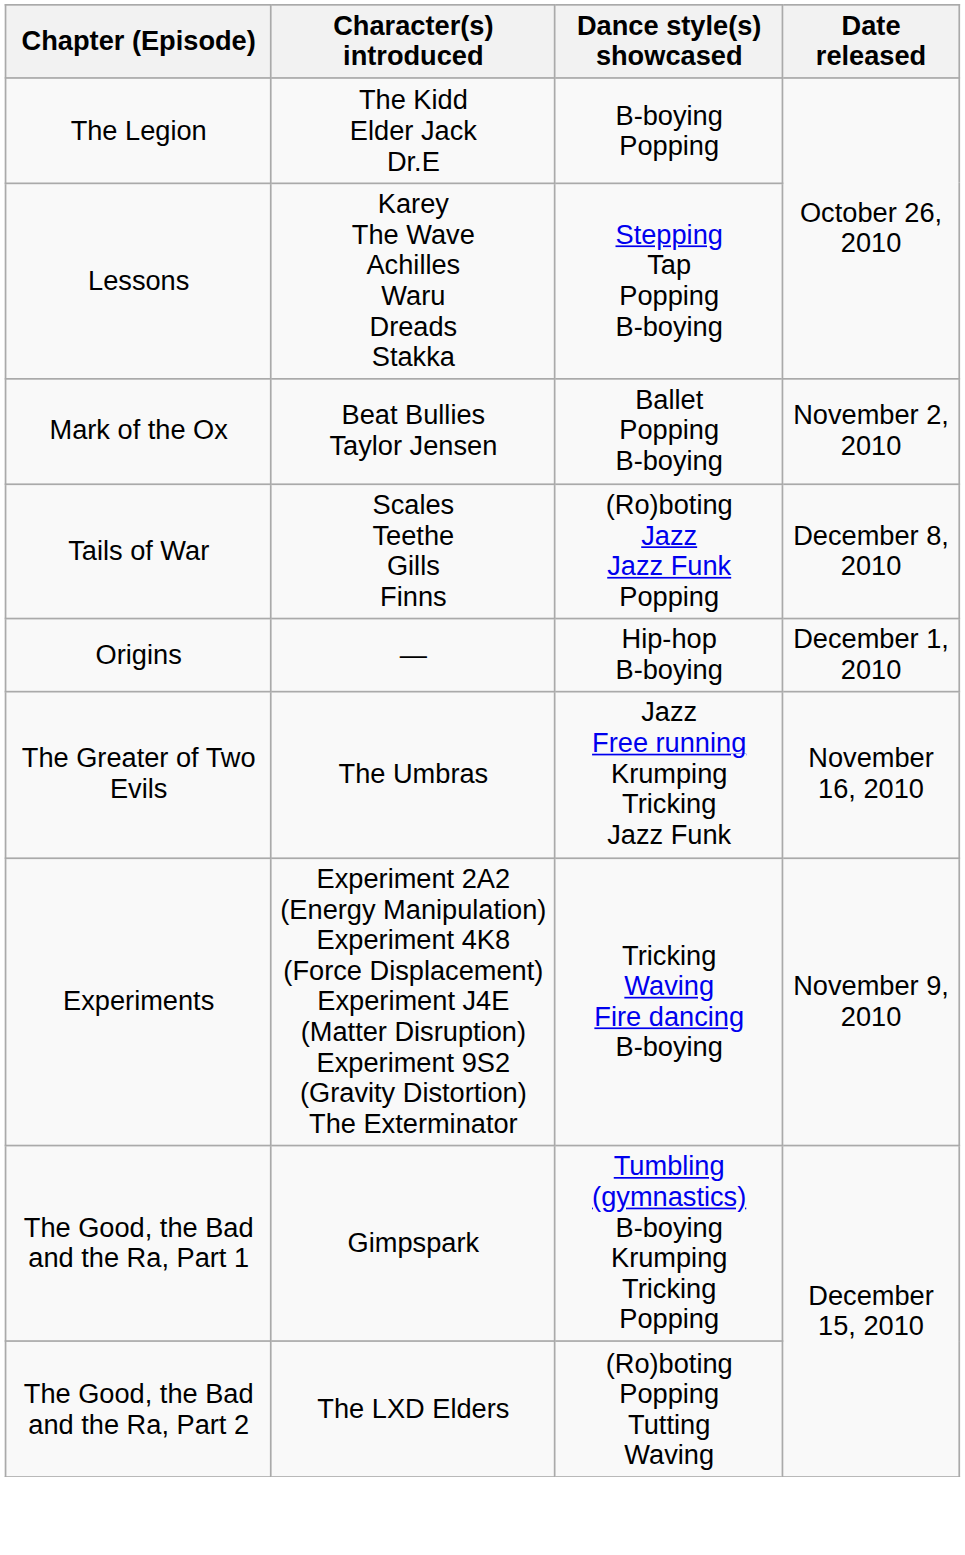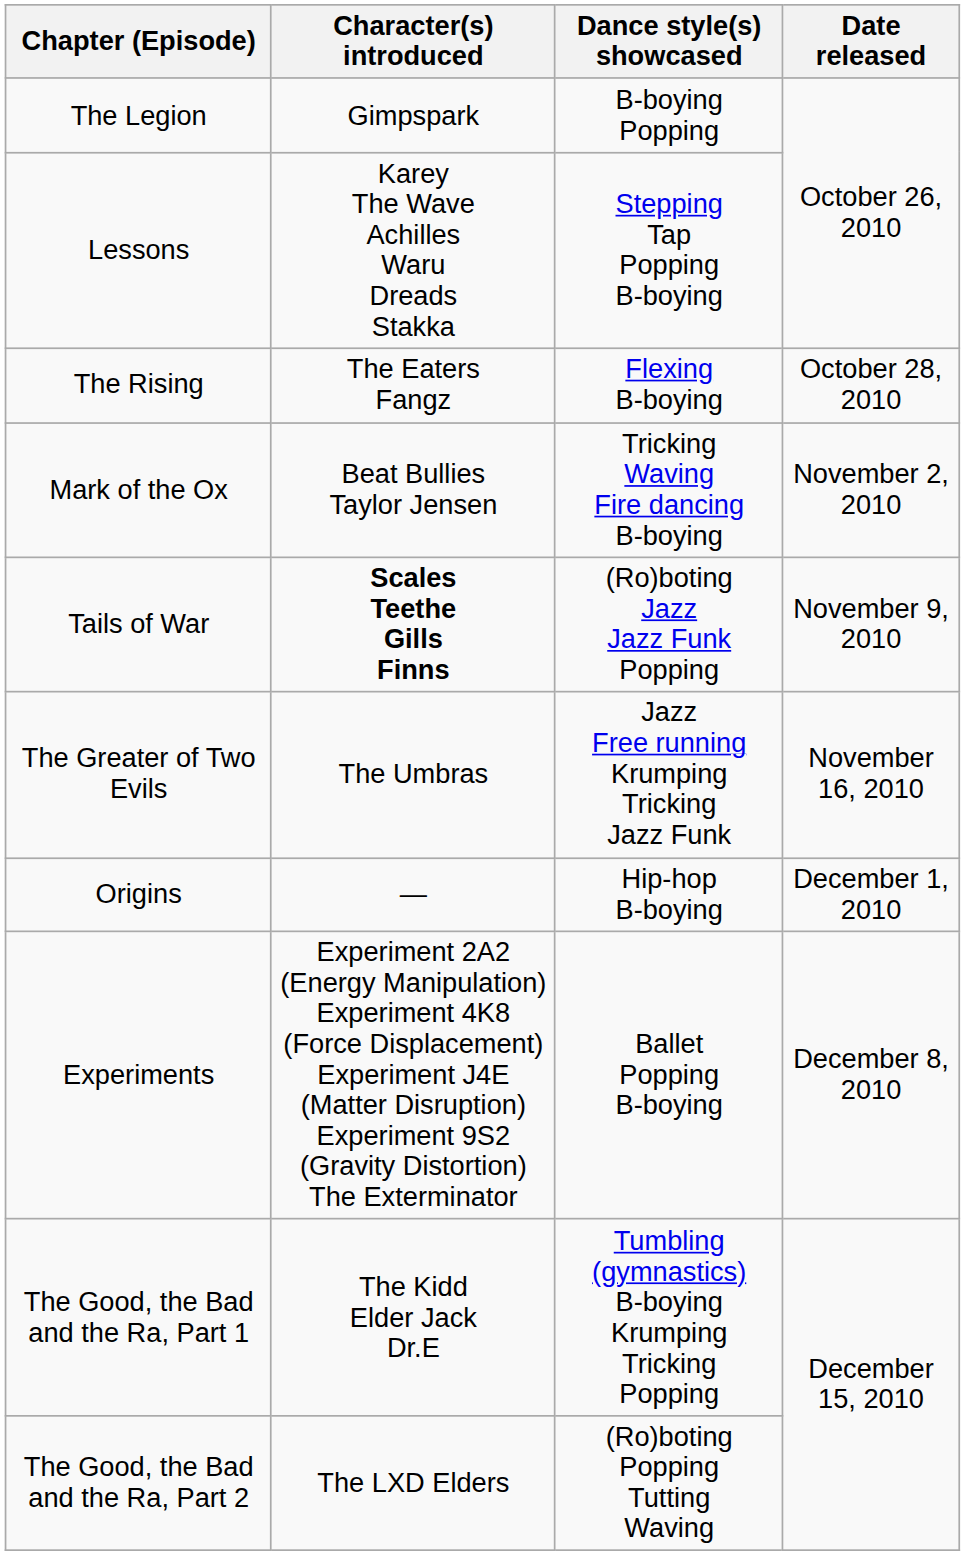The Legion | Character(s) introduced: The Kidd Elder Jack Dr.E -> Gimpspark
+ row: The Rising | The Eaters Fangz | Flexing B-boying | October 28, 2010
Mark of the Ox | Dance style(s) showcased: Ballet Popping B-boying -> Tricking Waving Fire dancing B-boying
Tails of War | Character(s) introduced: normal -> bold
Tails of War | Date released: December 8, 2010 -> November 9, 2010
rows swapped: The Greater of Two Evils <-> Origins
Experiments | Dance style(s) showcased: Tricking Waving Fire dancing B-boying -> Ballet Popping B-boying
Experiments | Date released: November 9, 2010 -> December 8, 2010
The Good, the Bad and the Ra, Part 1 | Character(s) introduced: Gimpspark -> The Kidd Elder Jack Dr.E
